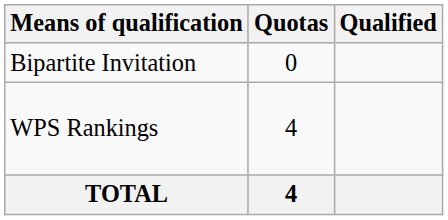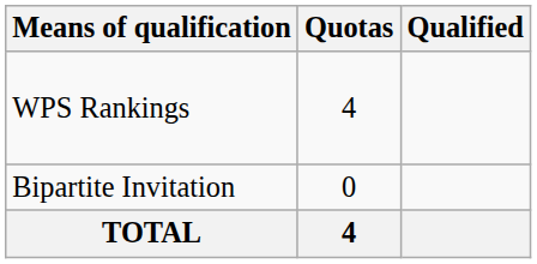rows swapped: WPS Rankings <-> Bipartite Invitation
